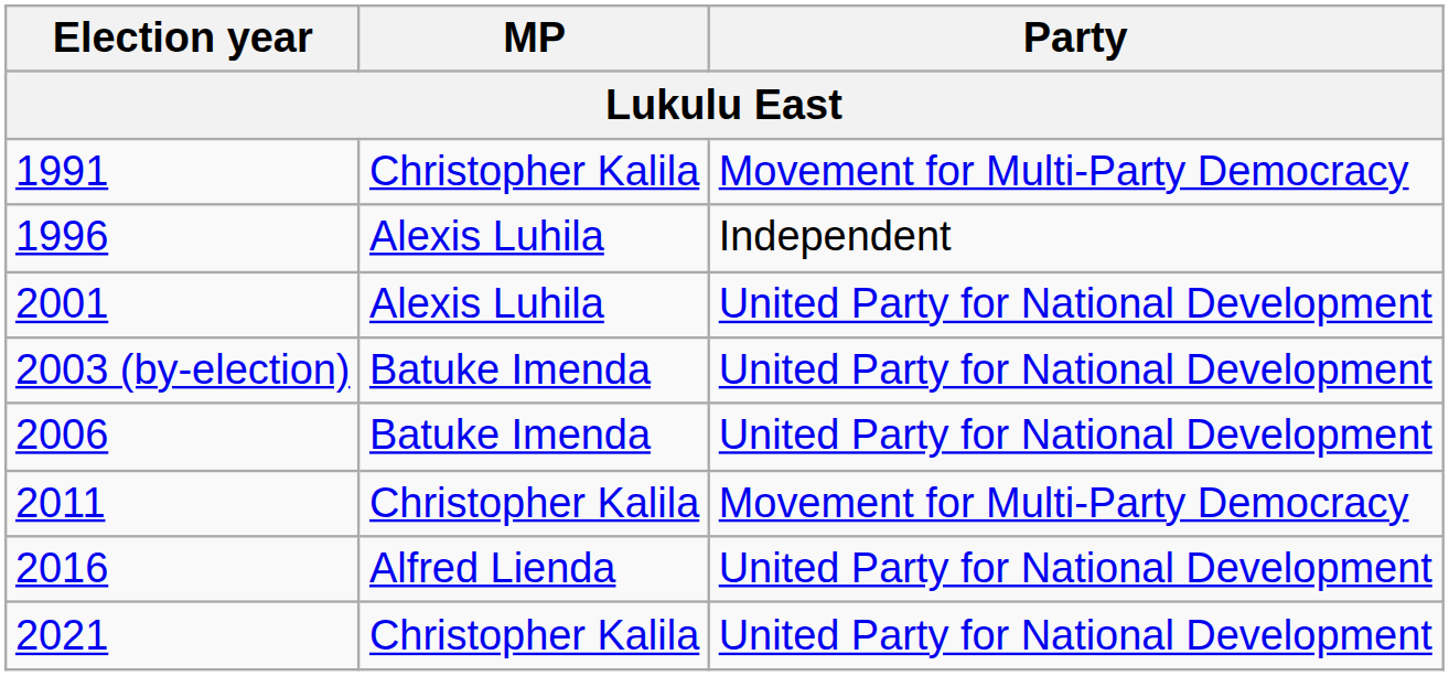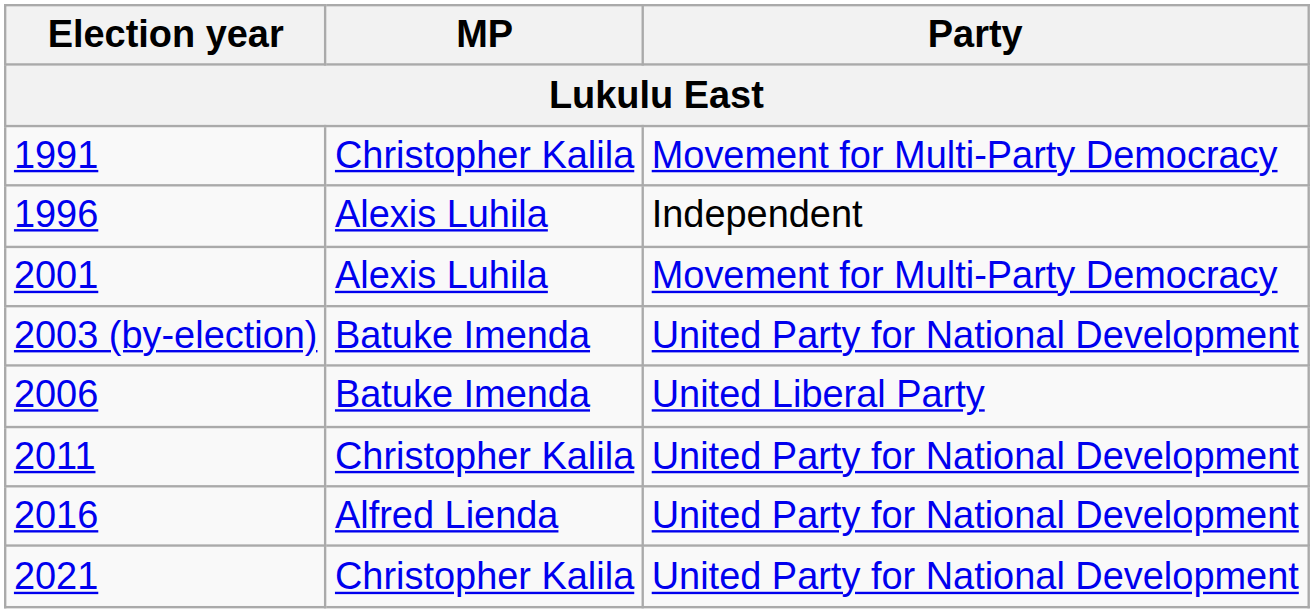2001 | Party: United Party for National Development -> Movement for Multi-Party Democracy
2006 | Party: United Party for National Development -> United Liberal Party
2011 | Party: Movement for Multi-Party Democracy -> United Party for National Development
